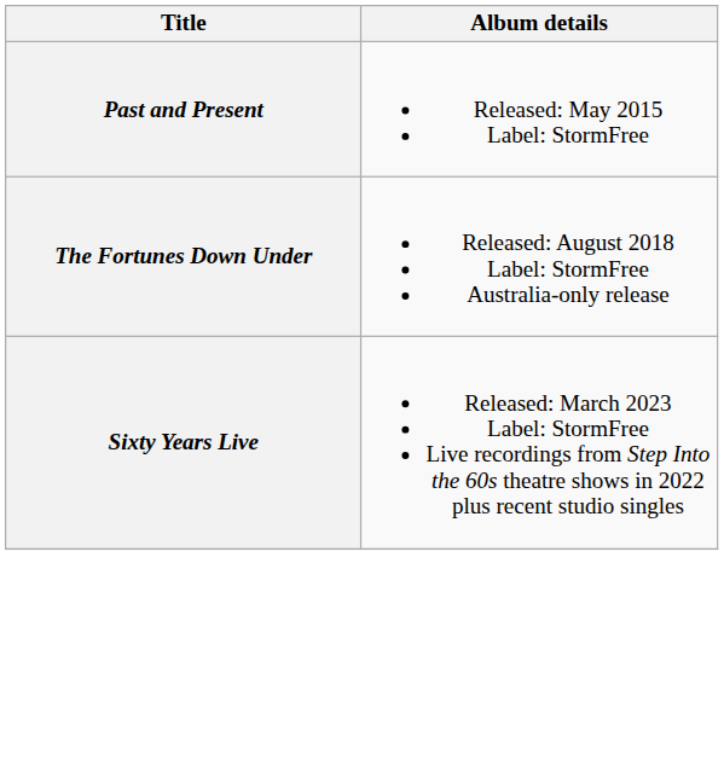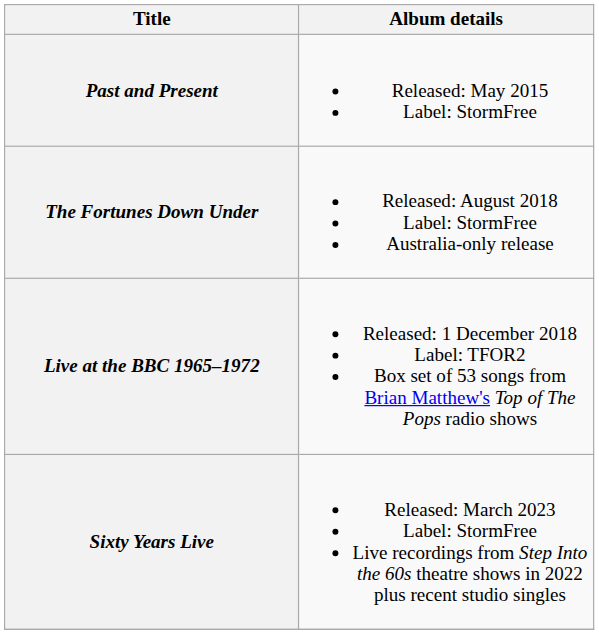+ row: Live at the BBC 1965–1972 | Released: 1 December 2018 Label: TFOR2 Box set of 53 songs from Brian Matthew's Top of The Pops radio shows
